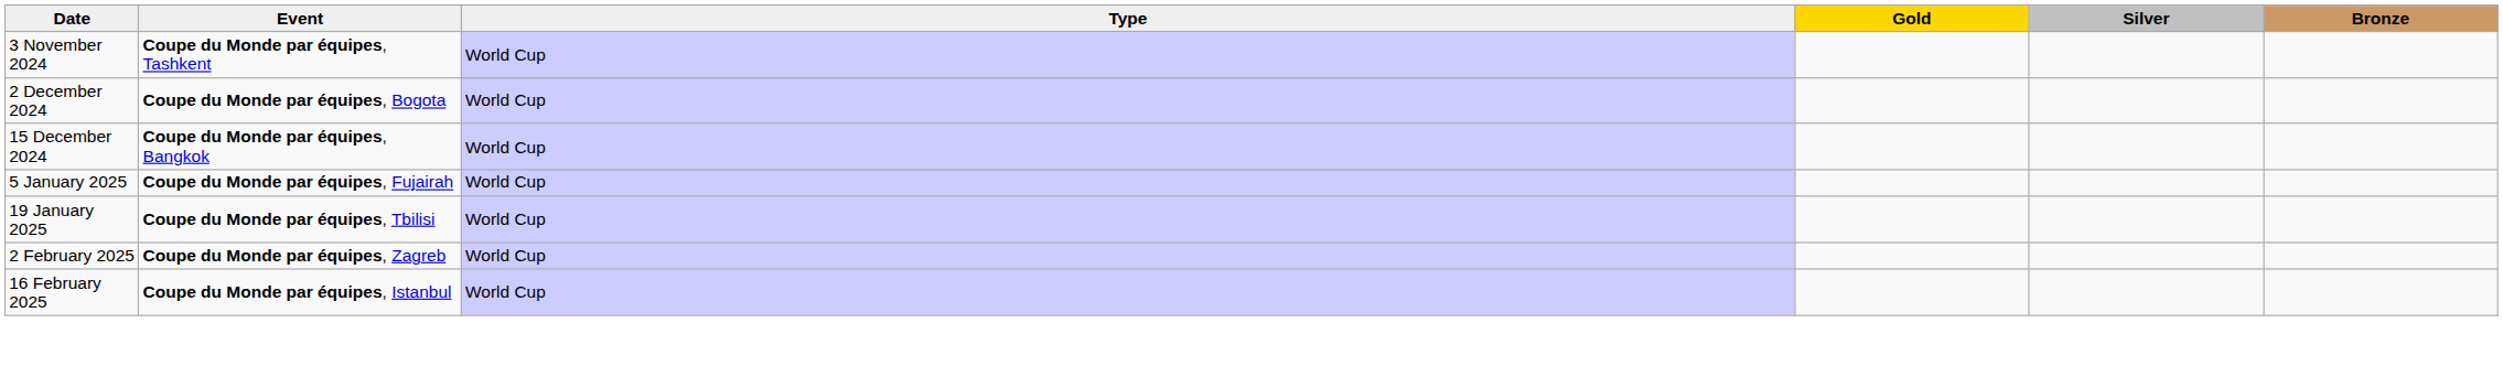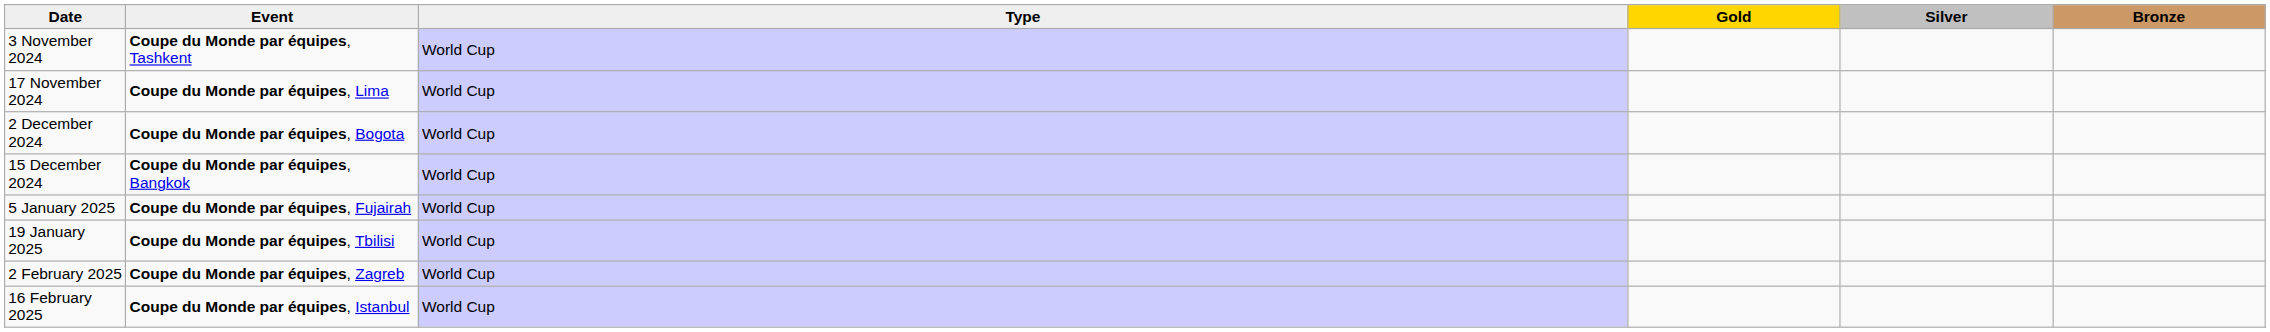+ row: 17 November 2024 | Coupe du Monde par équipes, Lima | World Cup
